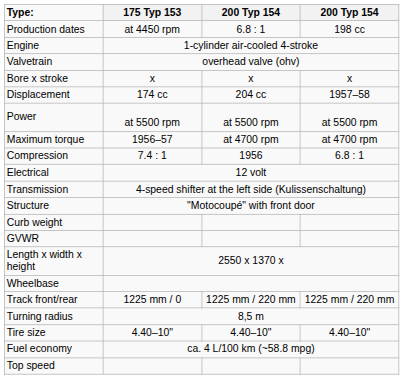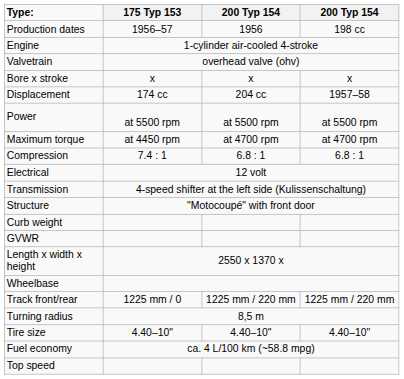Production dates | 175 Typ 153: at 4450 rpm -> 1956–57
Production dates | column 3: 6.8 : 1 -> 1956
Maximum torque | 175 Typ 153: 1956–57 -> at 4450 rpm
Compression | column 3: 1956 -> 6.8 : 1
